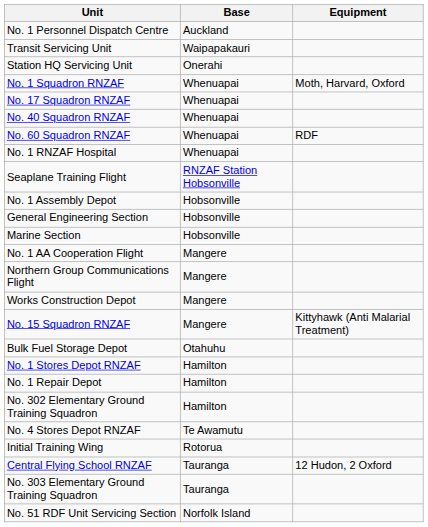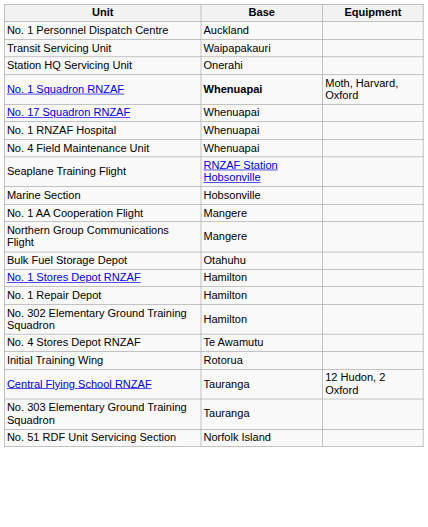No. 1 Squadron RNZAF | Base: normal -> bold
- row: No. 40 Squadron RNZAF | Whenuapai
- row: No. 60 Squadron RNZAF | Whenuapai | RDF
+ row: No. 4 Field Maintenance Unit | Whenuapai
- row: No. 1 Assembly Depot | Hobsonville
- row: General Engineering Section | Hobsonville
- row: Works Construction Depot | Mangere
- row: No. 15 Squadron RNZAF | Mangere | Kittyhawk (Anti Malarial Treatment)
